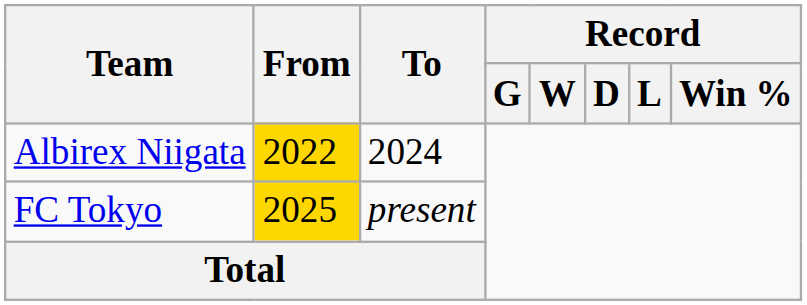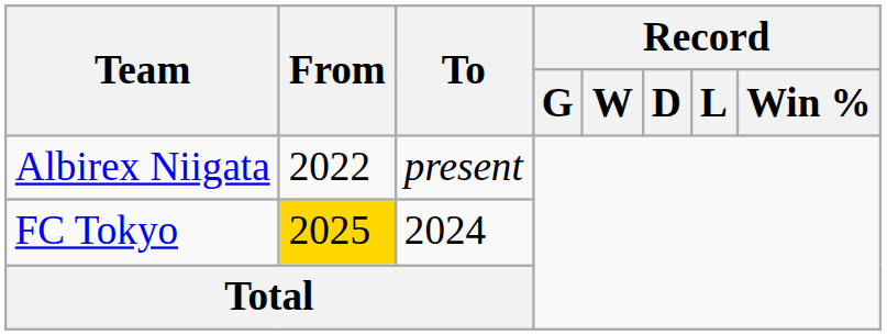Albirex Niigata | From: gold background -> no background
Albirex Niigata | To: 2024 -> present
FC Tokyo | To: present -> 2024
